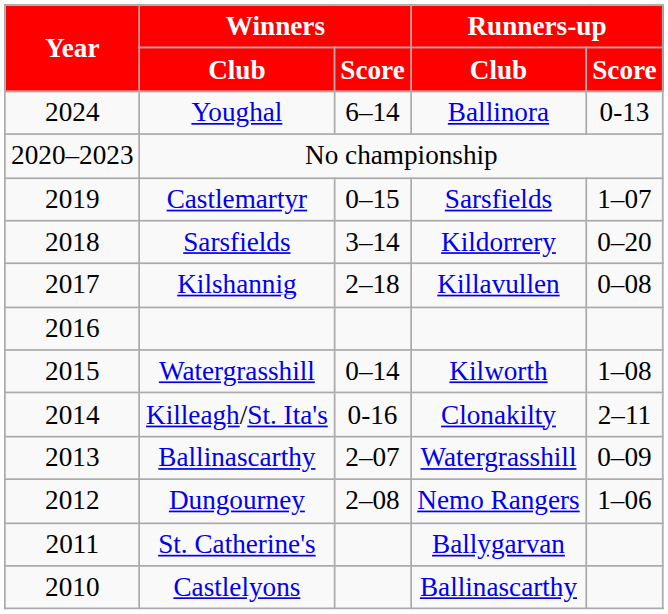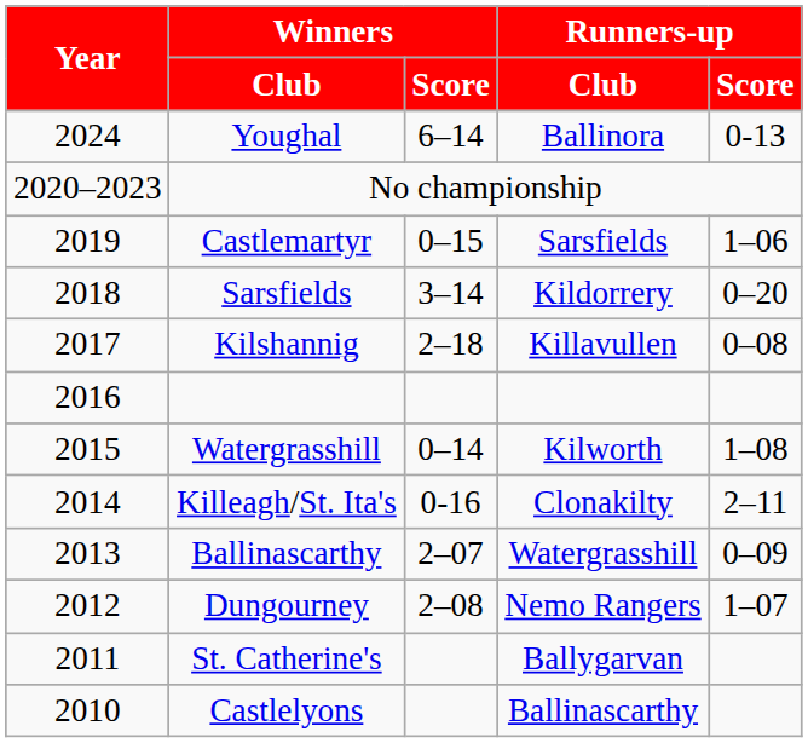Castlemartyr | Runners-up / Score: 1–07 -> 1–06
Dungourney | Runners-up / Score: 1–06 -> 1–07
